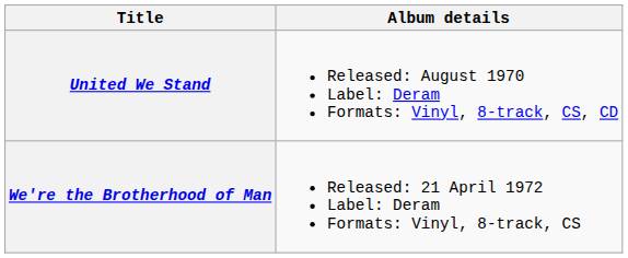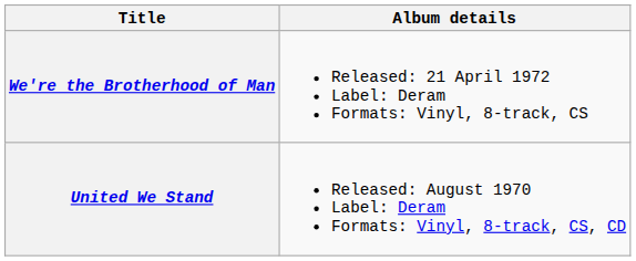rows swapped: United We Stand <-> We're the Brotherhood of Man
